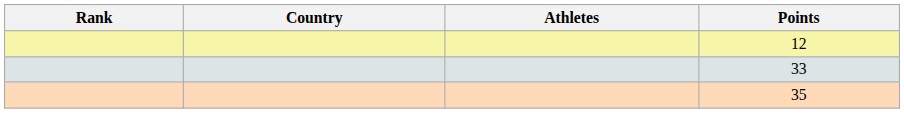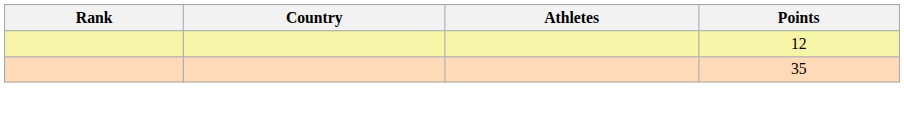- row: 33
